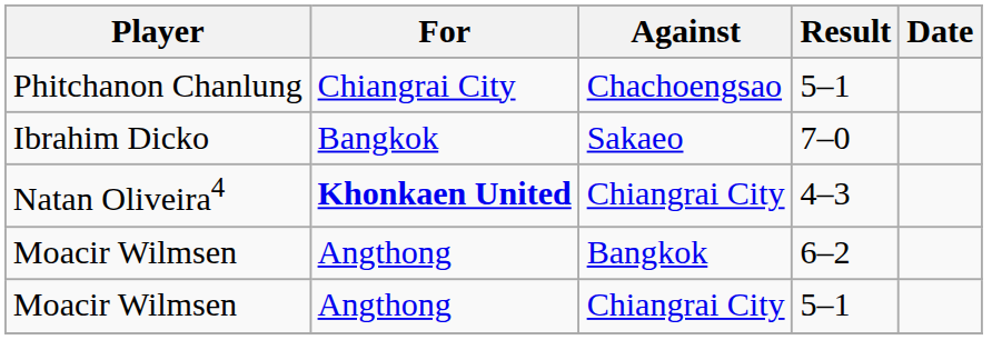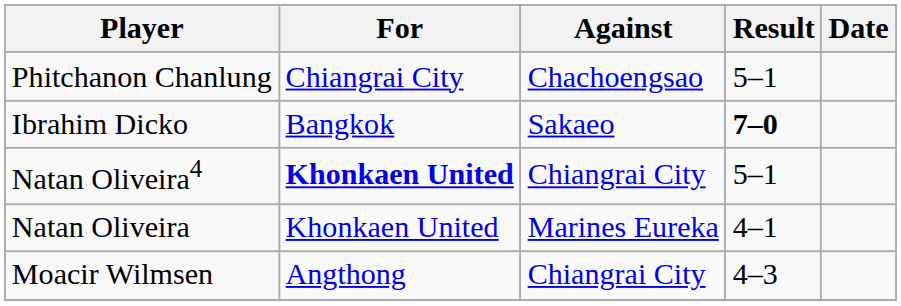Ibrahim Dicko | Result: normal -> bold
Natan Oliveira4 | Result: 4–3 -> 5–1
+ row: Natan Oliveira | Khonkaen United | Marines Eureka | 4–1
- row: Moacir Wilmsen | Angthong | Bangkok | 6–2
Moacir Wilmsen / Chiangrai City | Result: 5–1 -> 4–3
